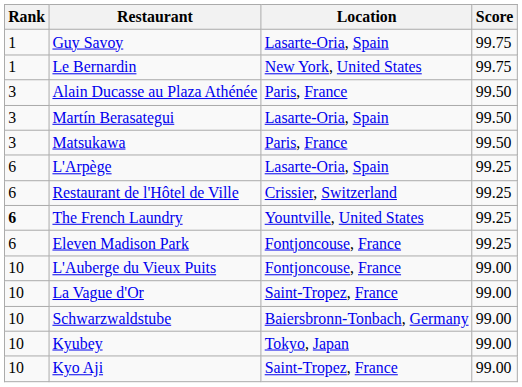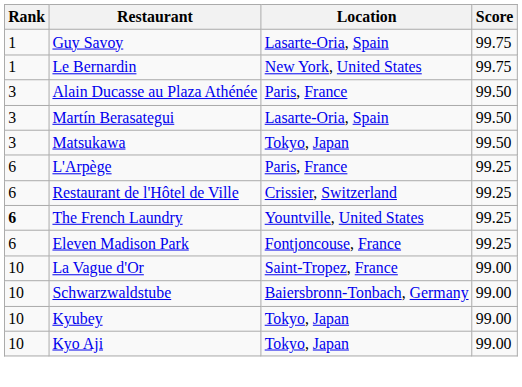Matsukawa | Location: Paris, France -> Tokyo, Japan
L'Arpège | Location: Lasarte-Oria, Spain -> Paris, France
- row: 10 | L'Auberge du Vieux Puits | Fontjoncouse, France | 99.00
Kyo Aji | Location: Saint-Tropez, France -> Tokyo, Japan
